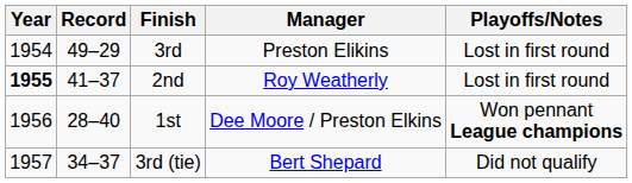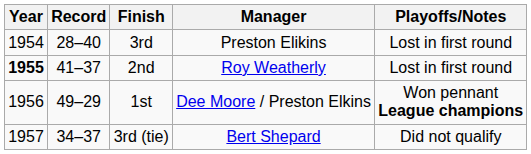3rd | Record: 49–29 -> 28–40
1st | Record: 28–40 -> 49–29
